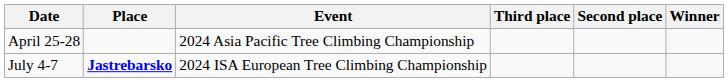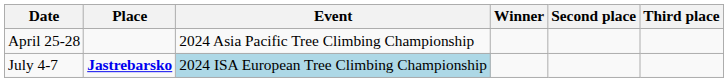columns swapped: Winner <-> Third place
July 4-7 | Event: no background -> lightblue background
